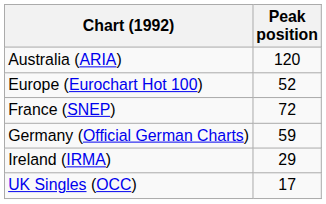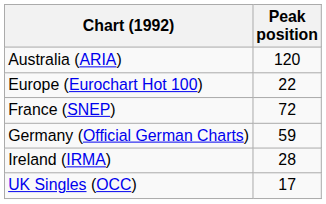Europe (Eurochart Hot 100) | Peak position: 52 -> 22
Ireland (IRMA) | Peak position: 29 -> 28
